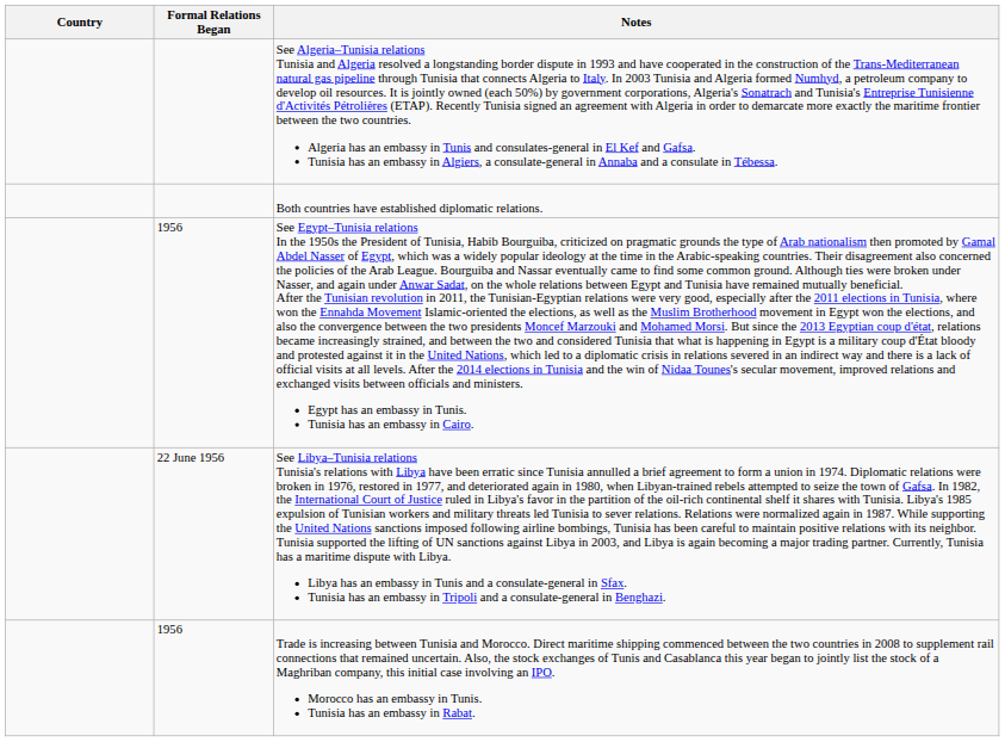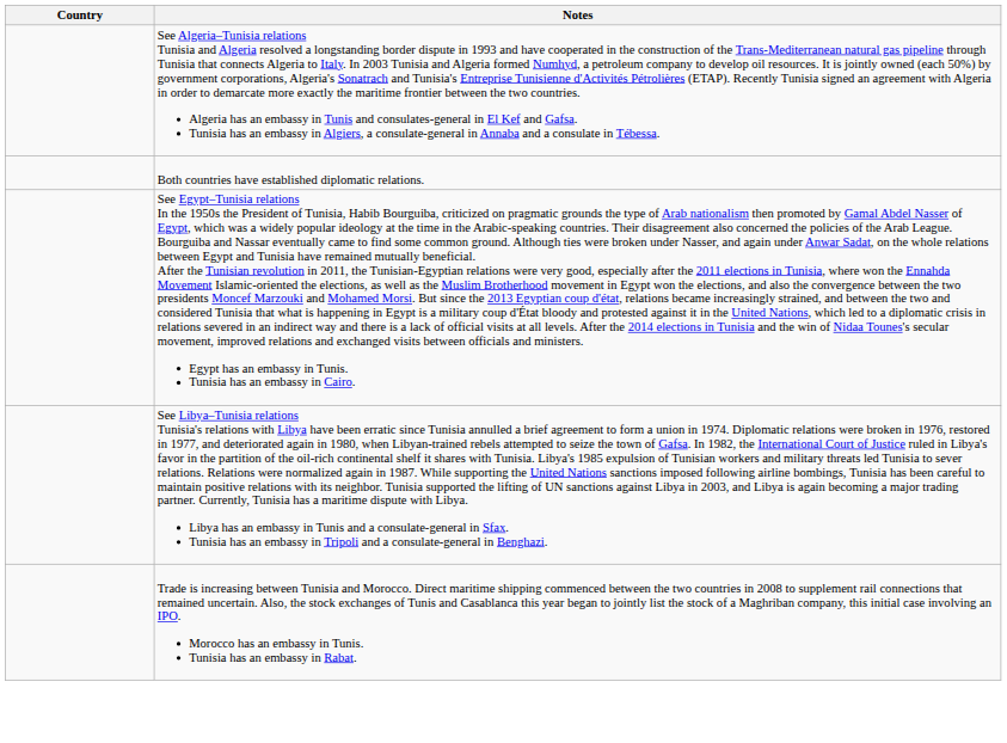- column: Formal Relations Began | 1956 | 22 June 1956 | 1956
